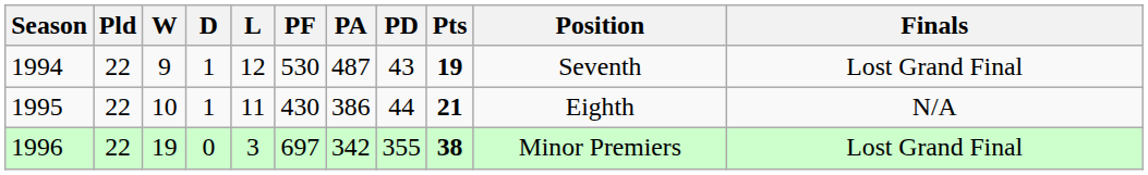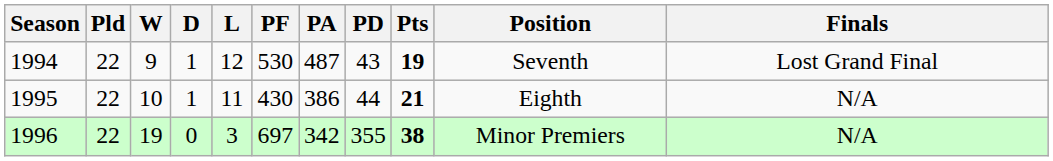1996 | Finals: Lost Grand Final -> N/A
